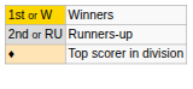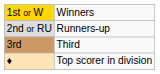+ row: 3rd | Third
